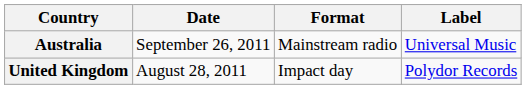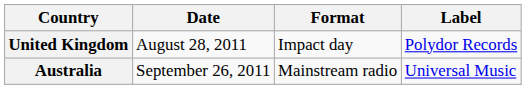rows swapped: United Kingdom <-> Australia
